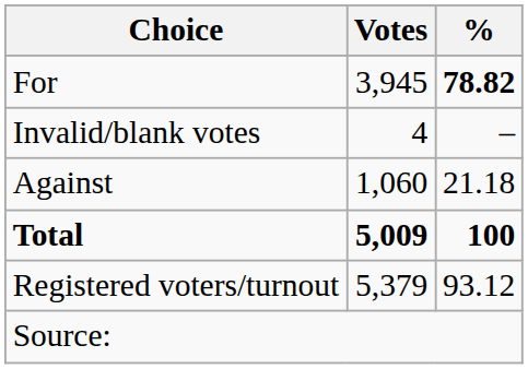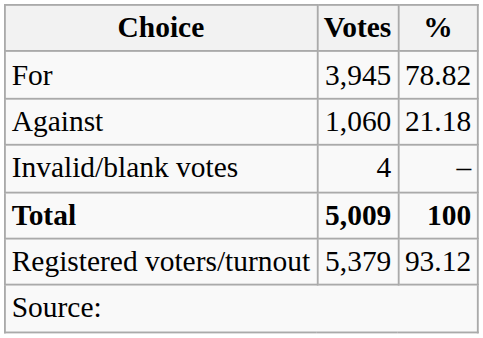For | %: bold -> normal
rows swapped: Against <-> Invalid/blank votes
